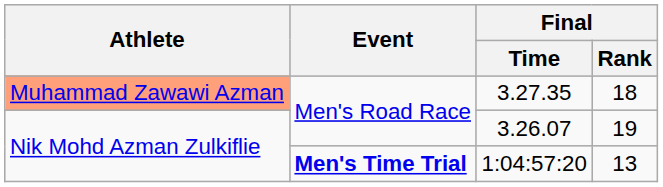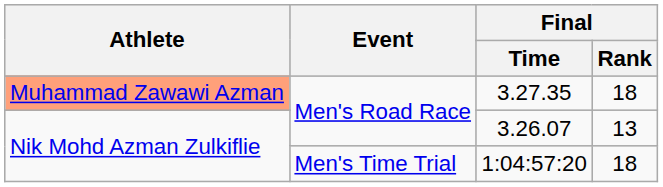3.26.07 | Final / Rank: 19 -> 13
1:04:57:20 | Event: bold -> normal
1:04:57:20 | Final / Rank: 13 -> 18
